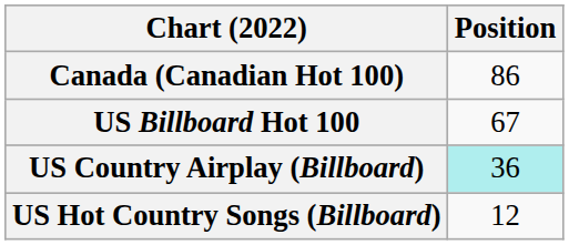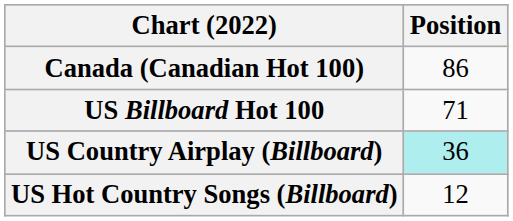US Billboard Hot 100 | Position: 67 -> 71
